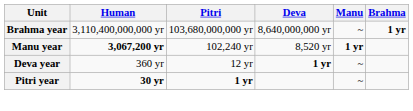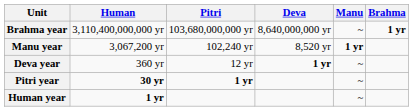Manu year | Human: bold -> normal
+ row: Human year | 1 yr | ~
